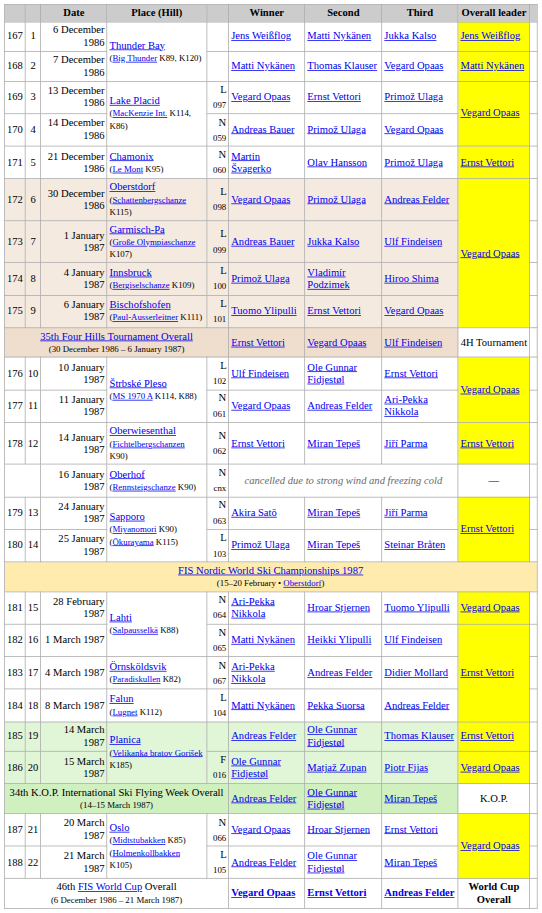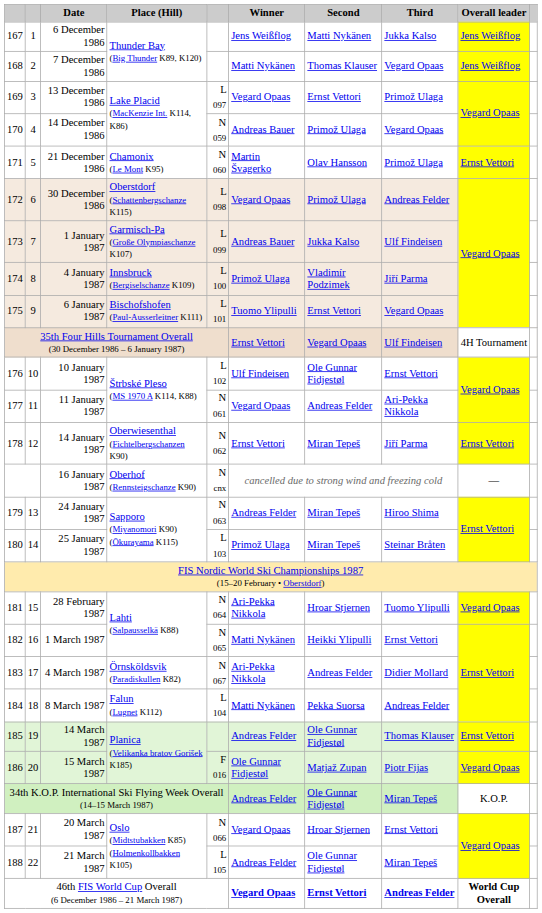7 December 1986 | Overall leader: Matti Nykänen -> Jens Weißflog
4 January 1987 | Third: Hiroo Shima -> Jiří Parma
24 January 1987 | Winner: Akira Satō -> Andreas Felder
24 January 1987 | Third: Jiří Parma -> Hiroo Shima
1 March 1987 | Third: Ulf Findeisen -> Ernst Vettori
